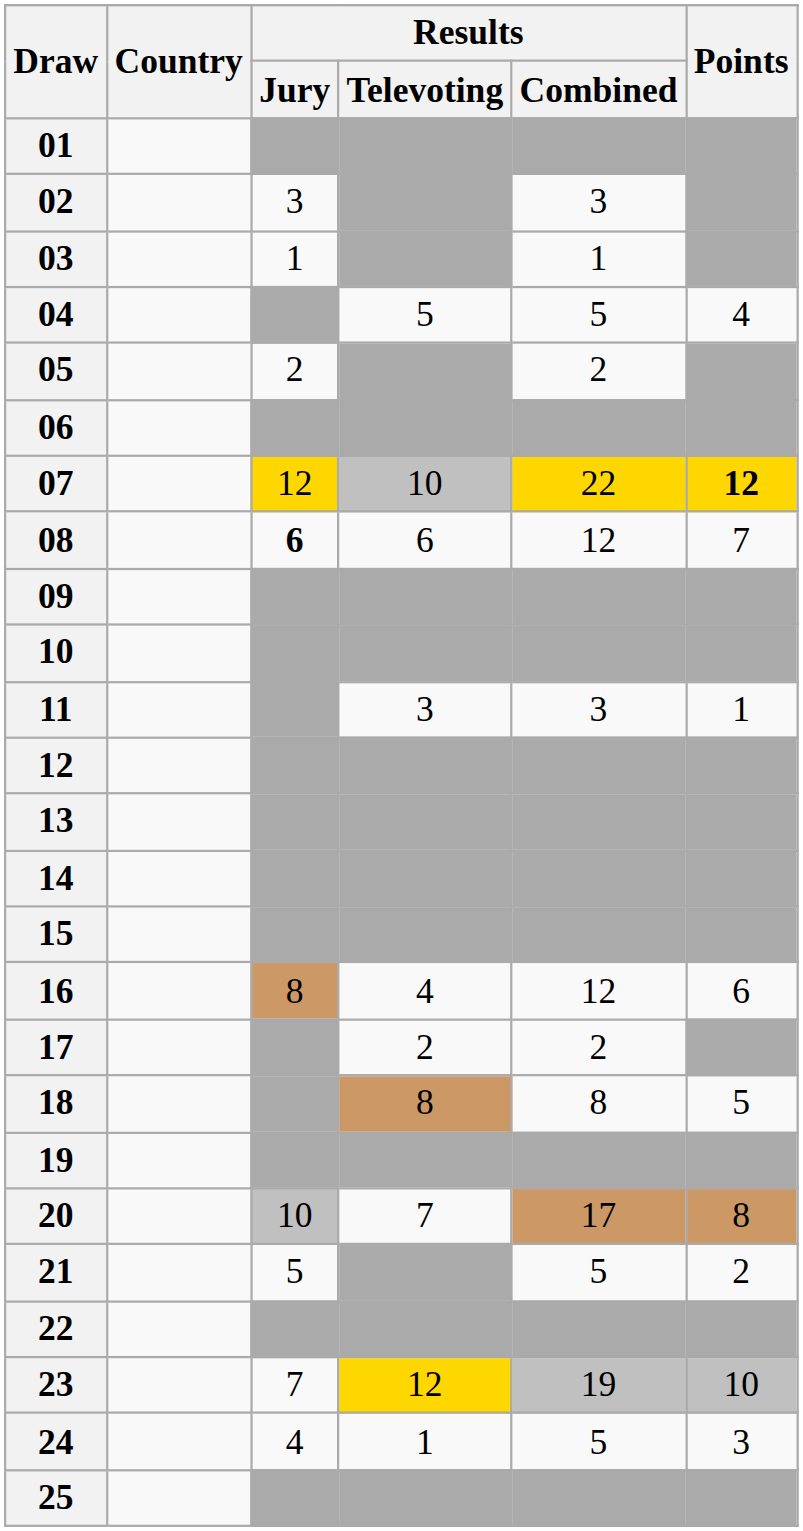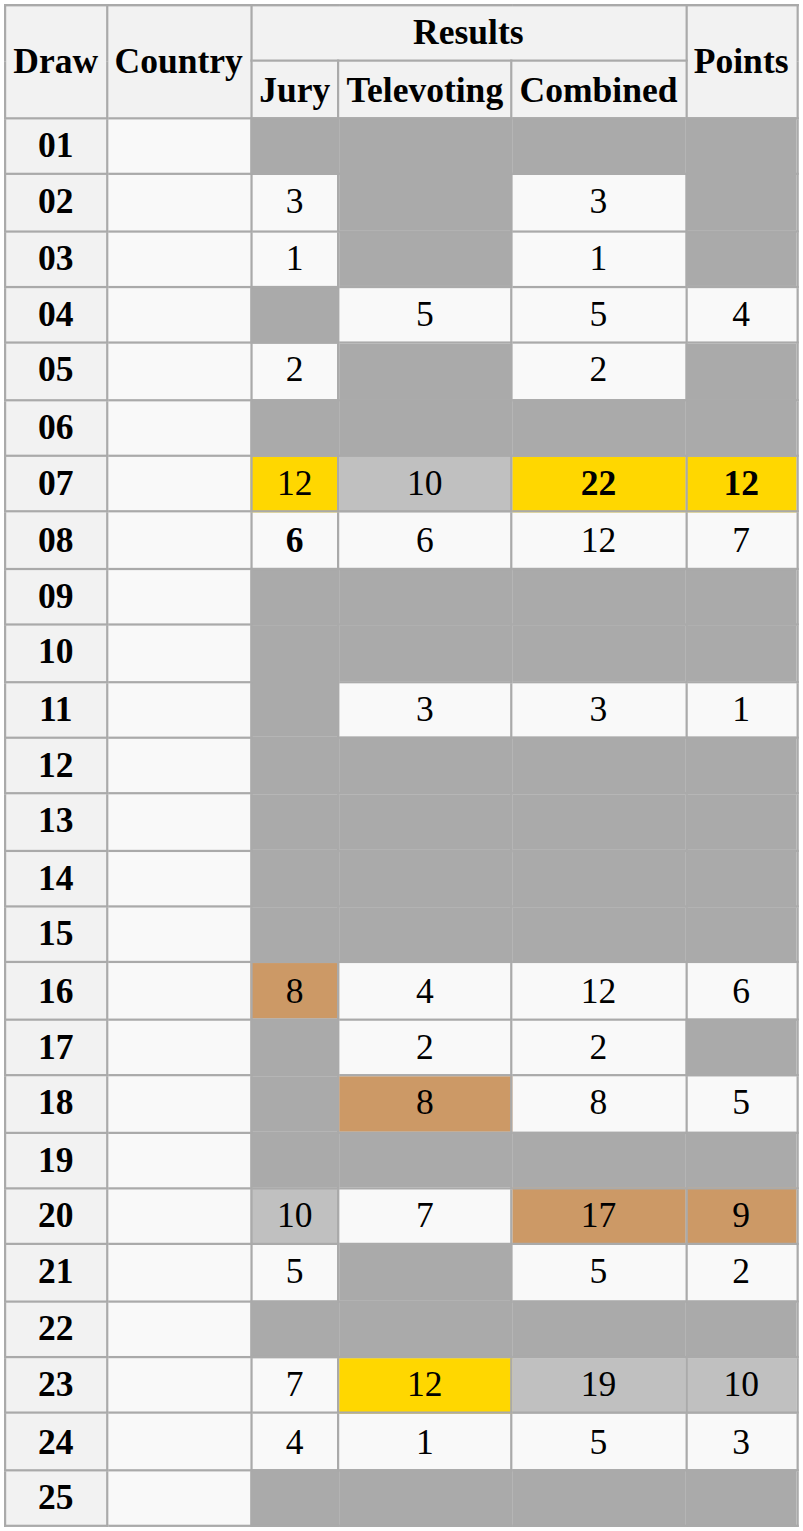07 | Results / Combined: normal -> bold
20 | Points: 8 -> 9
